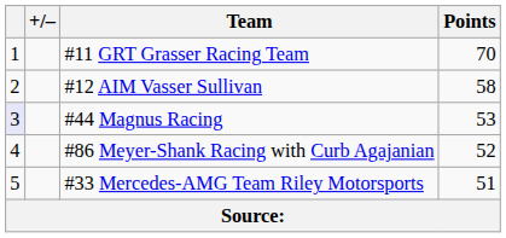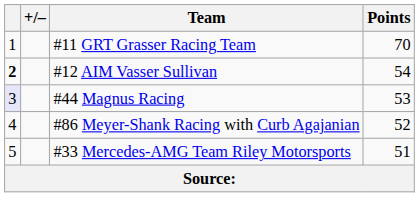#12 AIM Vasser Sullivan | column 1: normal -> bold
#12 AIM Vasser Sullivan | Points: 58 -> 54
